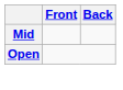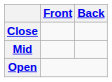+ row: Close
